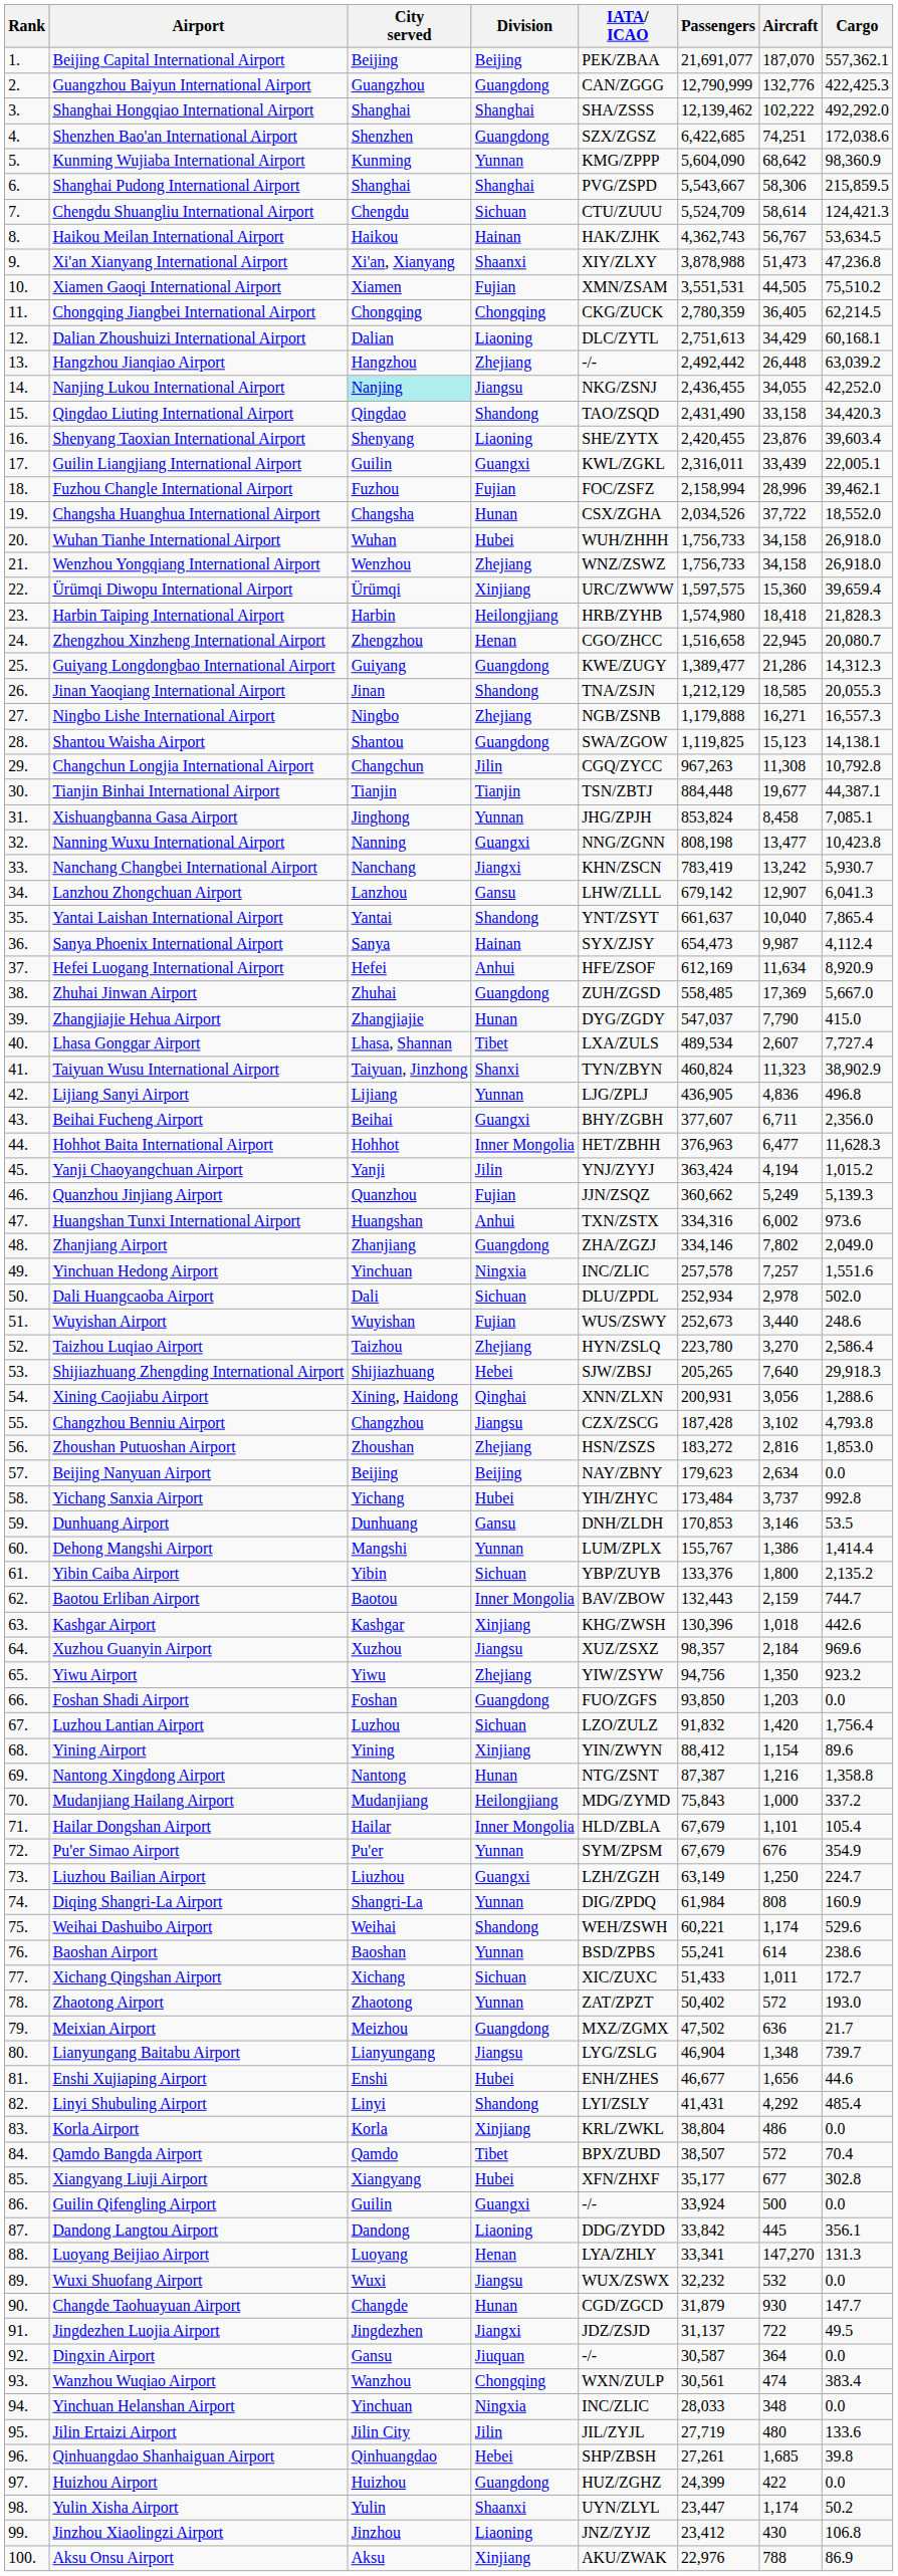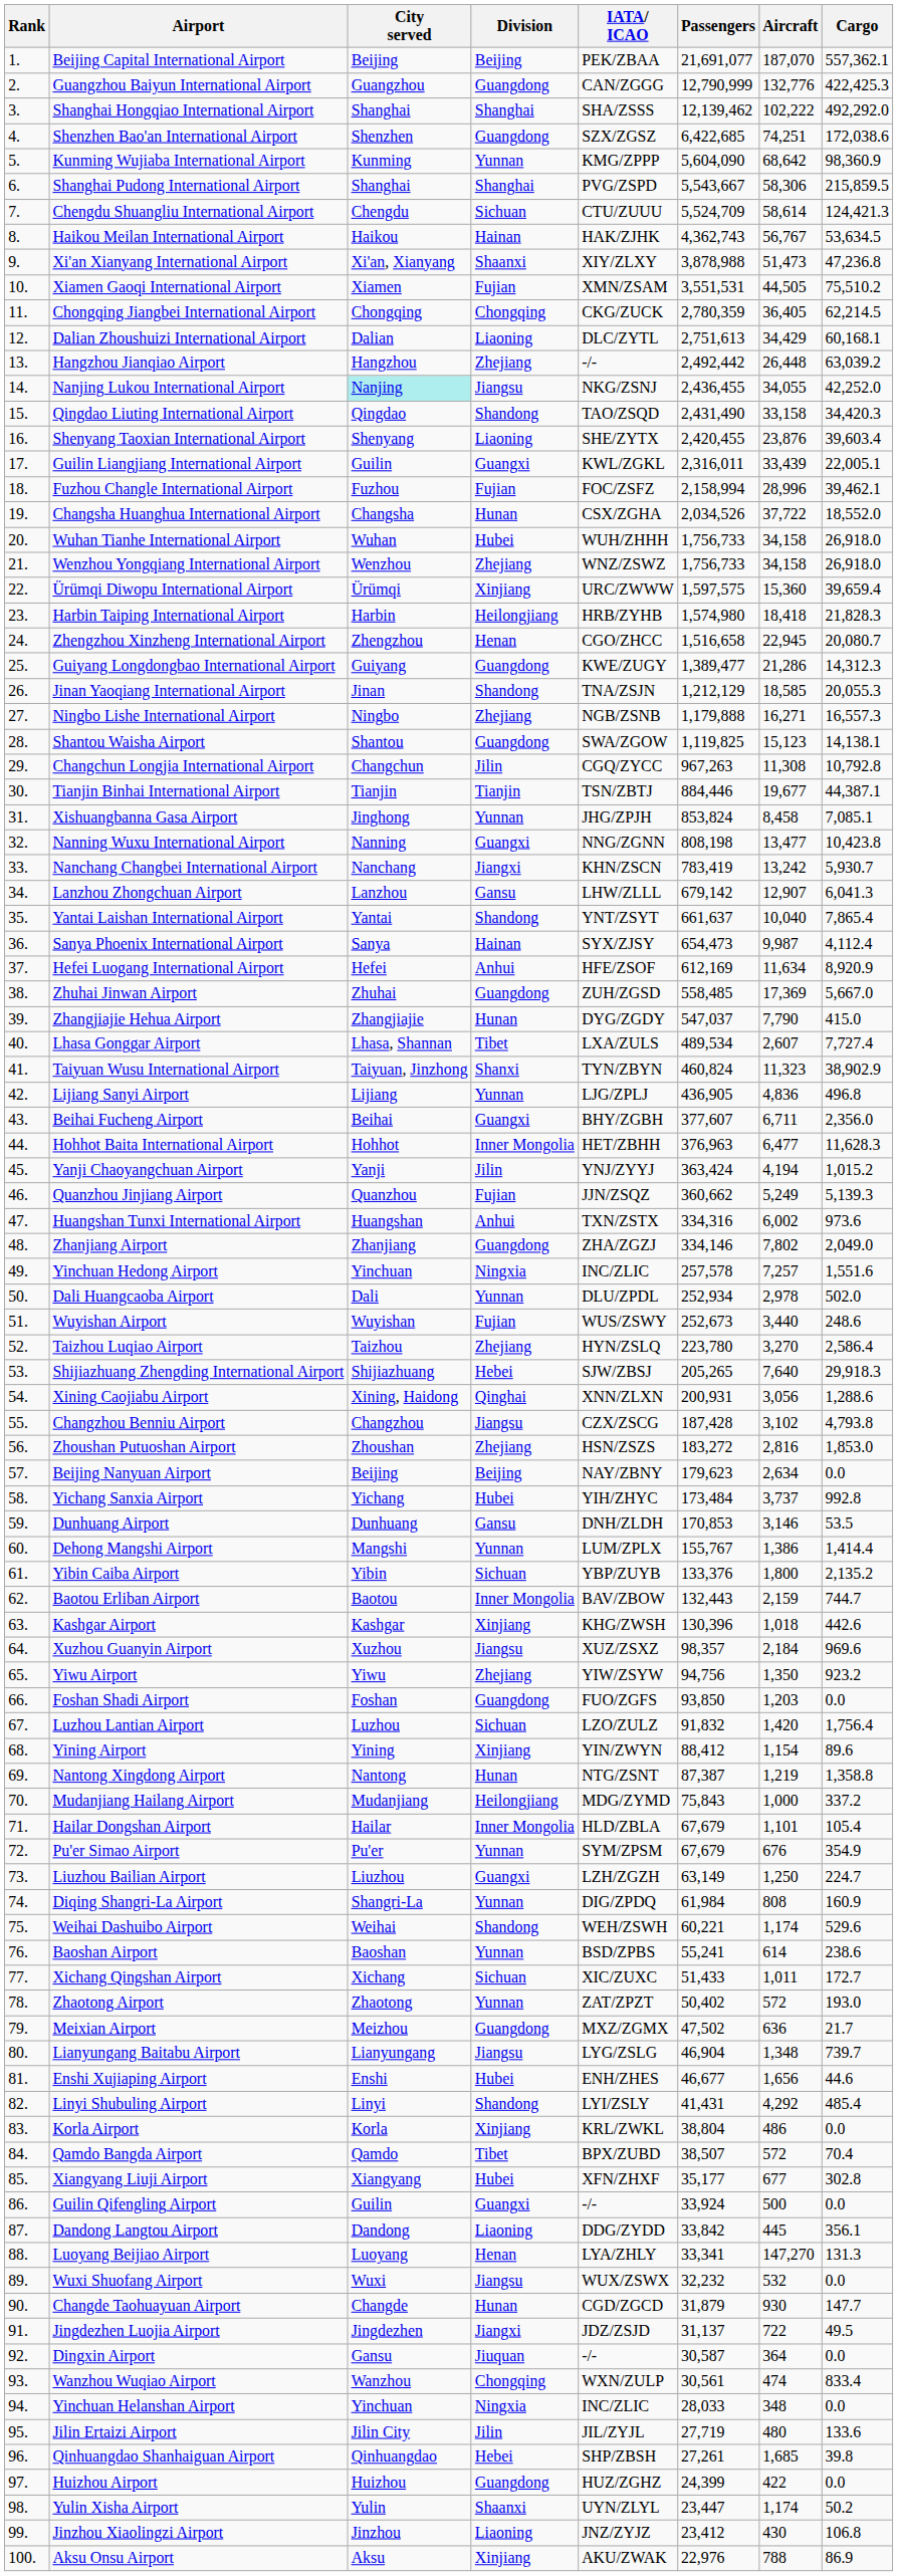Tianjin Binhai International Airport | Passengers: 884,448 -> 884,446
Dali Huangcaoba Airport | Division: Sichuan -> Yunnan
Nantong Xingdong Airport | Aircraft: 1,216 -> 1,219
Wanzhou Wuqiao Airport | Cargo: 383.4 -> 833.4
